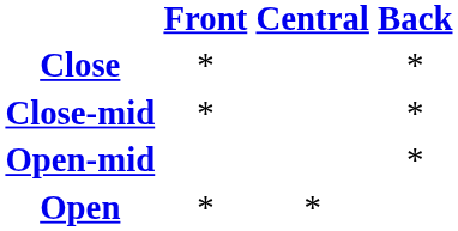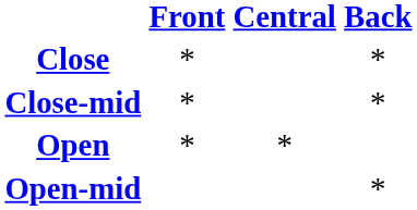rows swapped: Open-mid <-> Open
